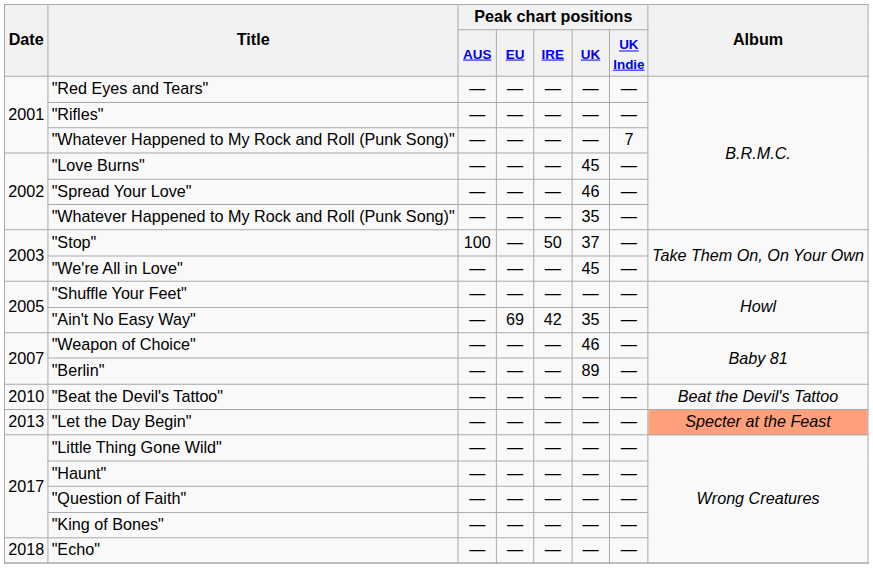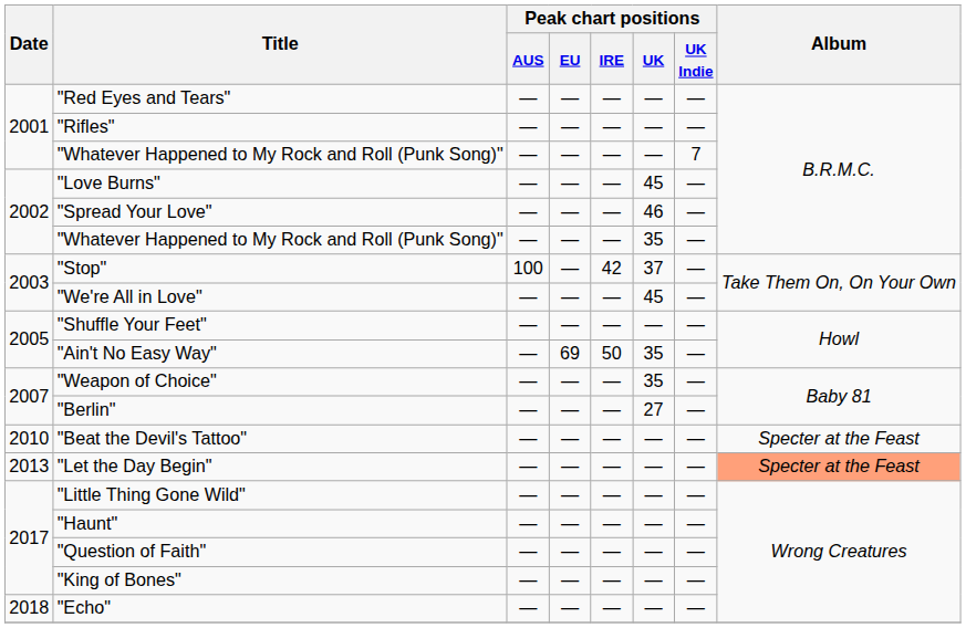"Stop" | Peak chart positions / IRE: 50 -> 42
"Ain't No Easy Way" | Peak chart positions / IRE: 42 -> 50
"Weapon of Choice" | Peak chart positions / UK: 46 -> 35
"Berlin" | Peak chart positions / UK: 89 -> 27
"Beat the Devil's Tattoo" | Album: Beat the Devil's Tattoo -> Specter at the Feast
